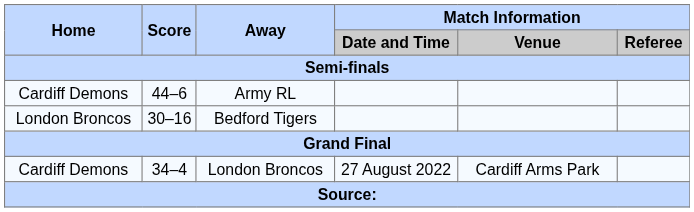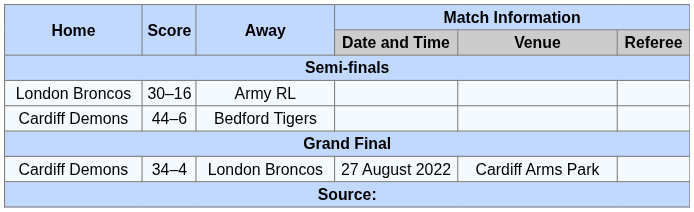Army RL | Home: Cardiff Demons -> London Broncos
Army RL | Score: 44–6 -> 30–16
Bedford Tigers | Home: London Broncos -> Cardiff Demons
Bedford Tigers | Score: 30–16 -> 44–6
